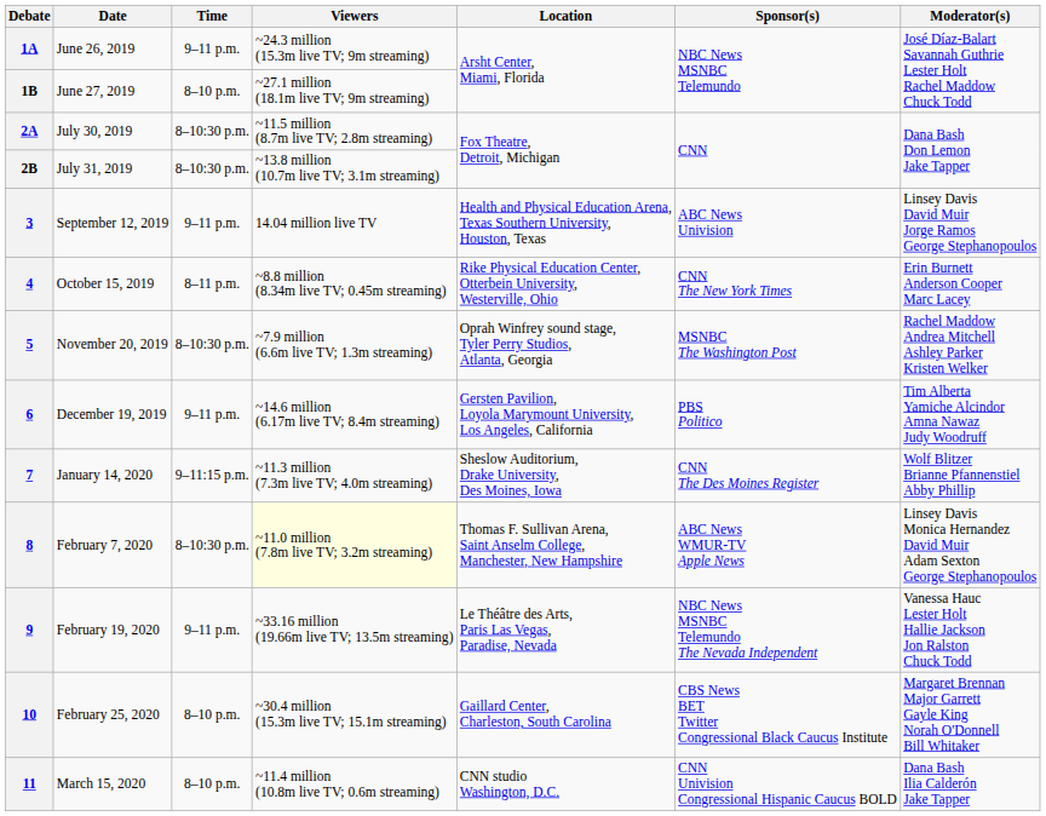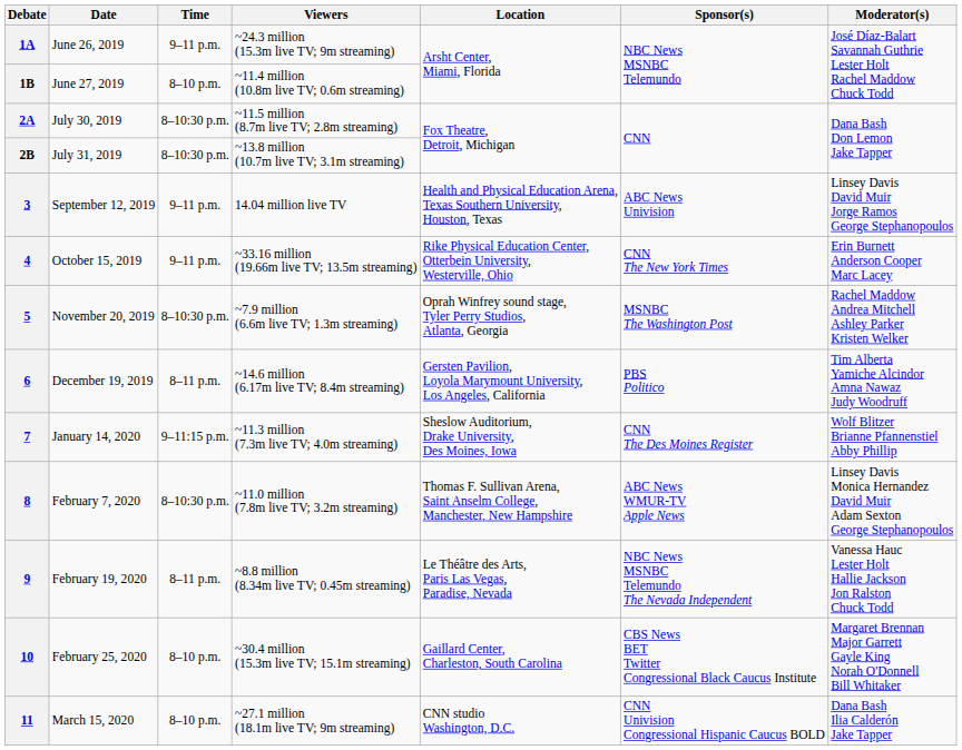1B | Viewers: ~27.1 million (18.1m live TV; 9m streaming) -> ~11.4 million (10.8m live TV; 0.6m streaming)
4 | Time: 8–11 p.m. -> 9–11 p.m.
4 | Viewers: ~8.8 million (8.34m live TV; 0.45m streaming) -> ~33.16 million (19.66m live TV; 13.5m streaming)
6 | Time: 9–11 p.m. -> 8–11 p.m.
8 | Viewers: lightyellow background -> no background
9 | Time: 9–11 p.m. -> 8–11 p.m.
9 | Viewers: ~33.16 million (19.66m live TV; 13.5m streaming) -> ~8.8 million (8.34m live TV; 0.45m streaming)
11 | Viewers: ~11.4 million (10.8m live TV; 0.6m streaming) -> ~27.1 million (18.1m live TV; 9m streaming)
